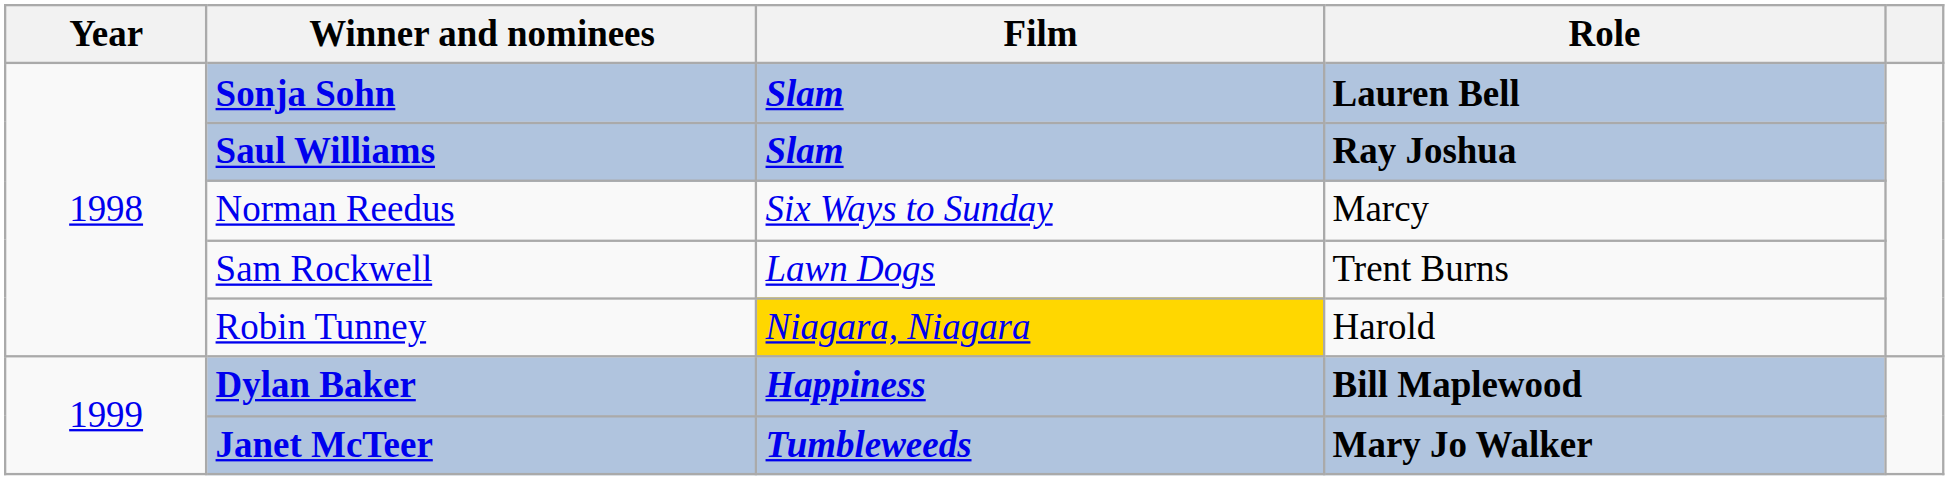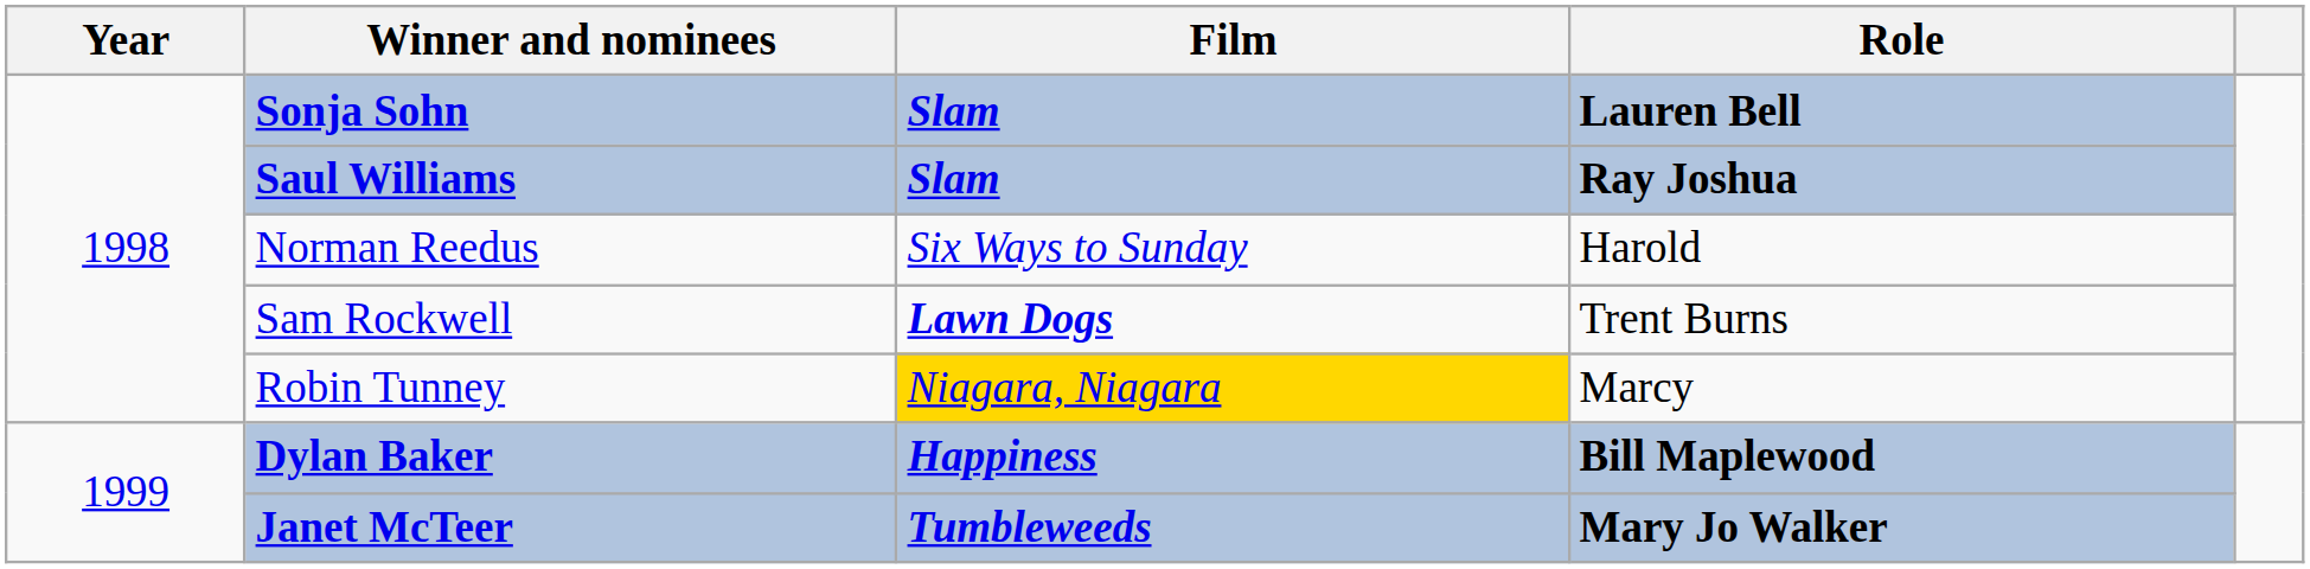Norman Reedus | Role: Marcy -> Harold
Sam Rockwell | Film: normal -> bold
Robin Tunney | Role: Harold -> Marcy
